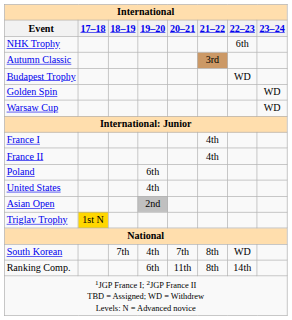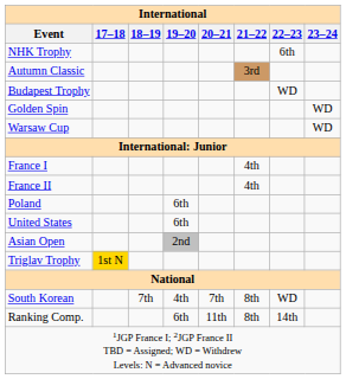United States | 19–20: 4th -> 6th
